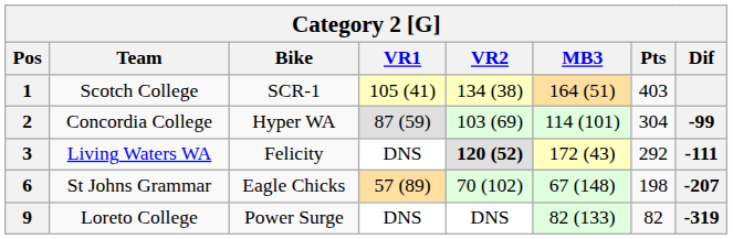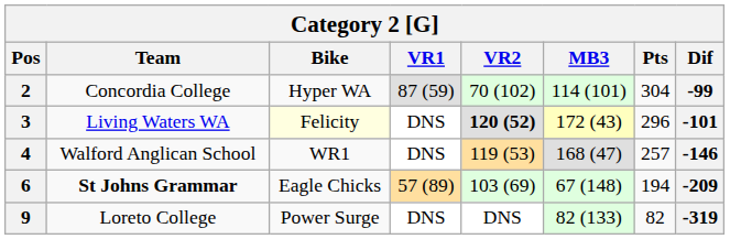- row: 1 | Scotch College | SCR-1 | 105 (41) | 134 (38) | 164 (51) | 403
2 | VR2: 103 (69) -> 70 (102)
3 | Bike: no background -> lightyellow background
3 | Pts: 292 -> 296
3 | Dif: -111 -> -101
+ row: 4 | Walford Anglican School | WR1 | DNS | 119 (53) | 168 (47) | 257 | -146
6 | Team: normal -> bold
6 | VR2: 70 (102) -> 103 (69)
6 | Pts: 198 -> 194
6 | Dif: -207 -> -209
